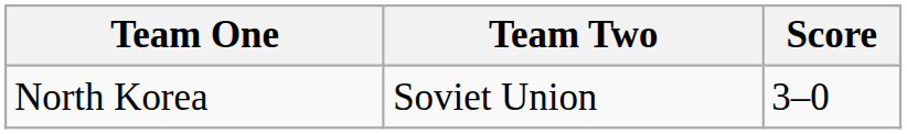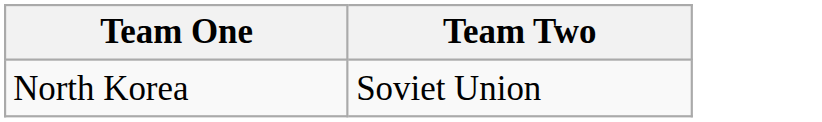- column: Score | 3–0
